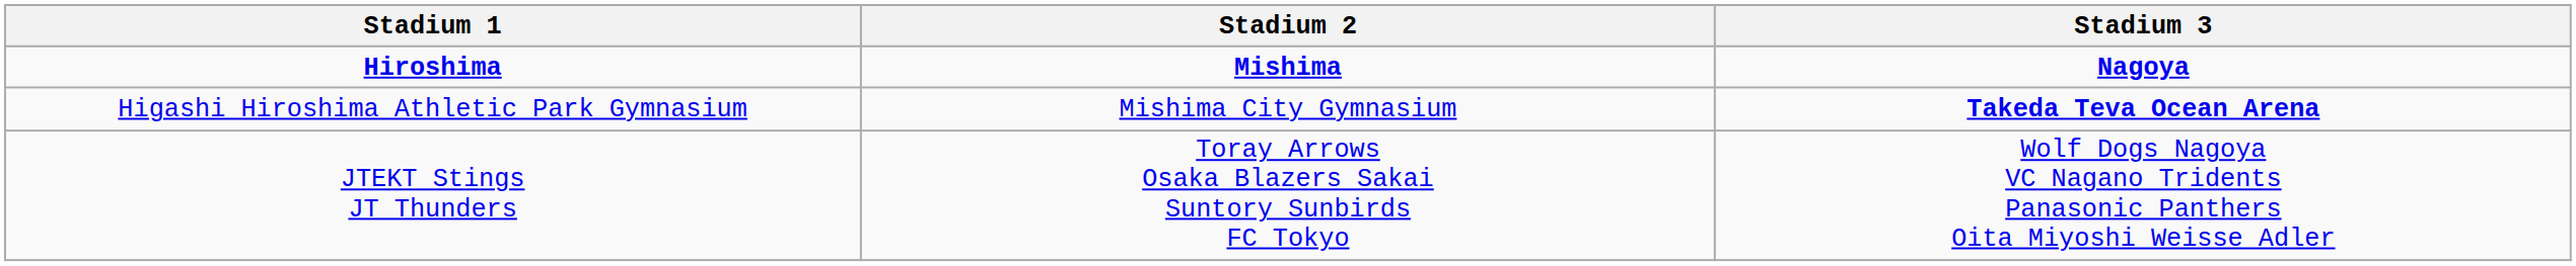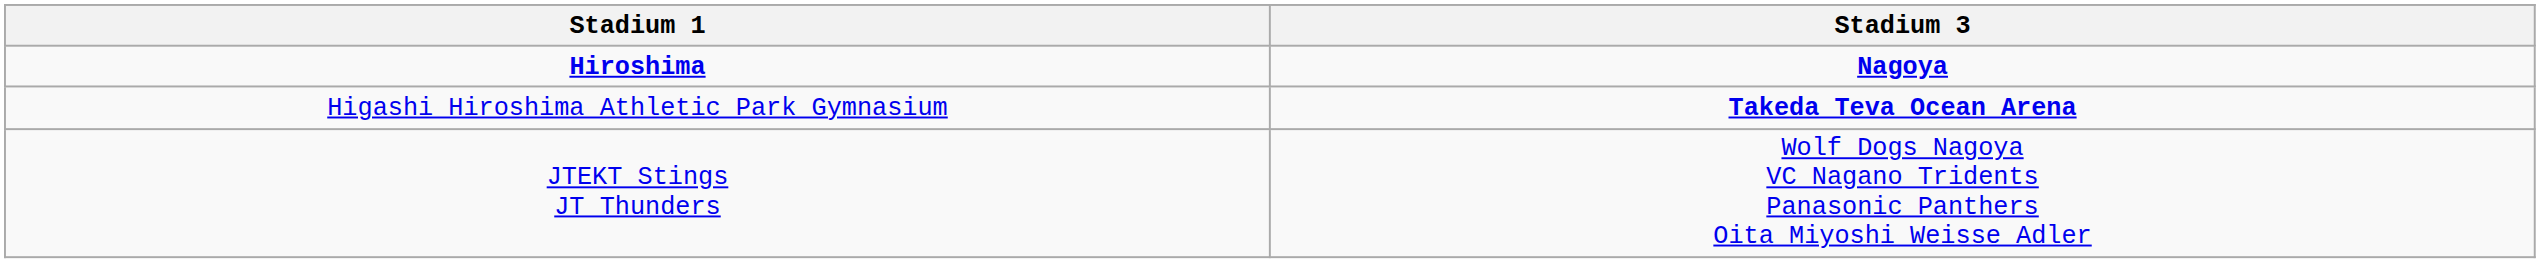- column: Stadium 2 | Mishima | Mishima City Gymnasium | Toray Arrows Osaka Blazers Sakai Suntory Sunbirds FC Tokyo
